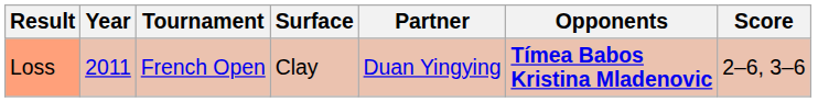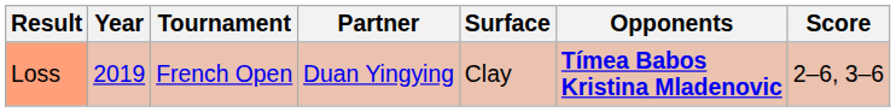columns swapped: Surface <-> Partner
Loss | Year: 2011 -> 2019
